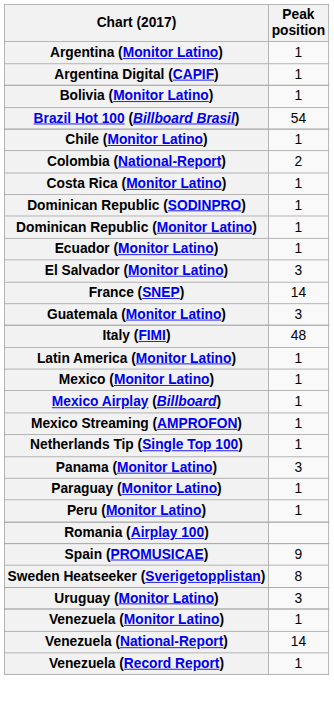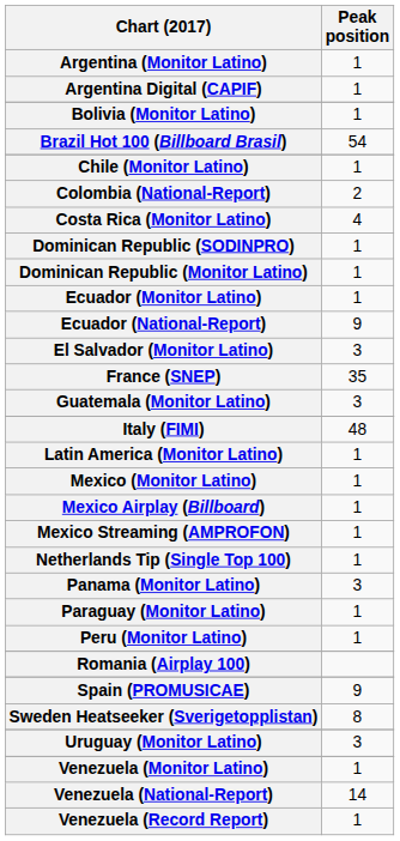Costa Rica (Monitor Latino) | Peak position: 1 -> 4
+ row: Ecuador (National-Report) | 9
France (SNEP) | Peak position: 14 -> 35
